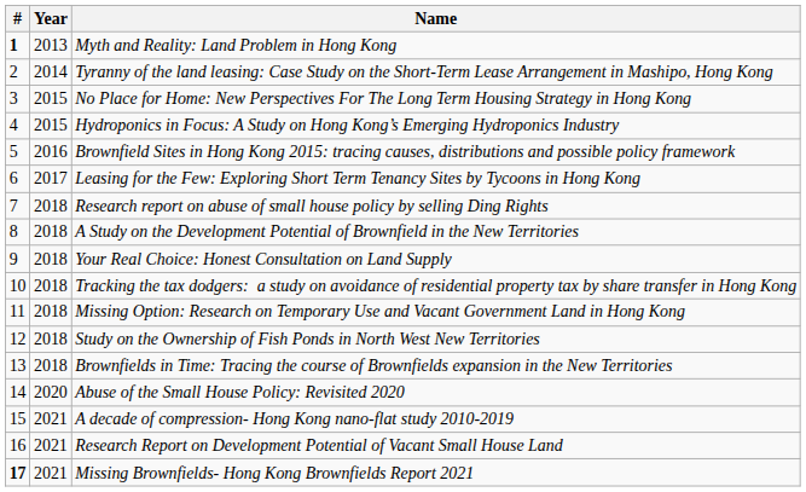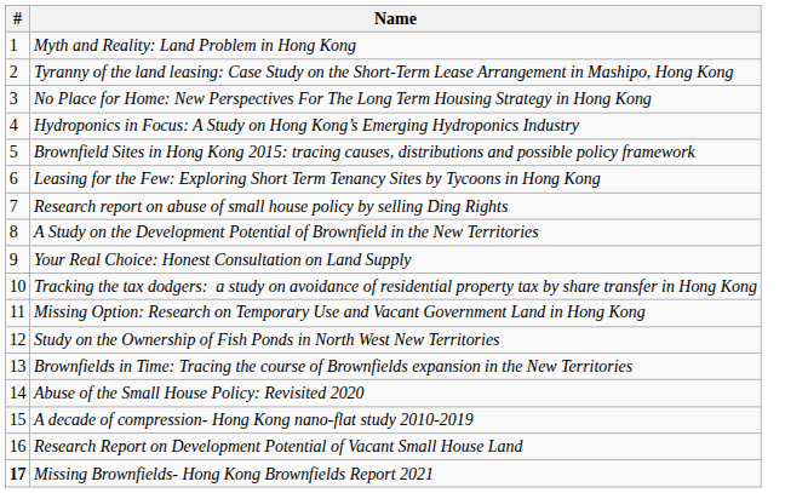- column: Year | 2013 | 2014 | 2015 | 2015 | 2016 | 2017 | 2018 | 2018 | 2018 | 2018 | 2018 | 2018 | 2018 | 2020 | 2021 | 2021 | 2021
Myth and Reality: Land Problem in Hong Kong | #: bold -> normal
